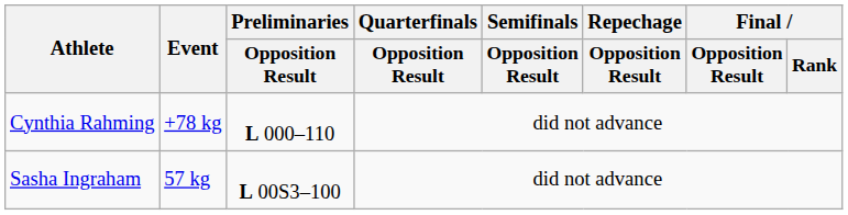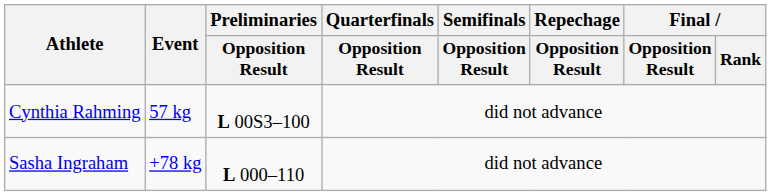Cynthia Rahming | Event: +78 kg -> 57 kg
Cynthia Rahming | Preliminaries / Opposition Result: L 000–110 -> L 00S3–100
Sasha Ingraham | Event: 57 kg -> +78 kg
Sasha Ingraham | Preliminaries / Opposition Result: L 00S3–100 -> L 000–110
